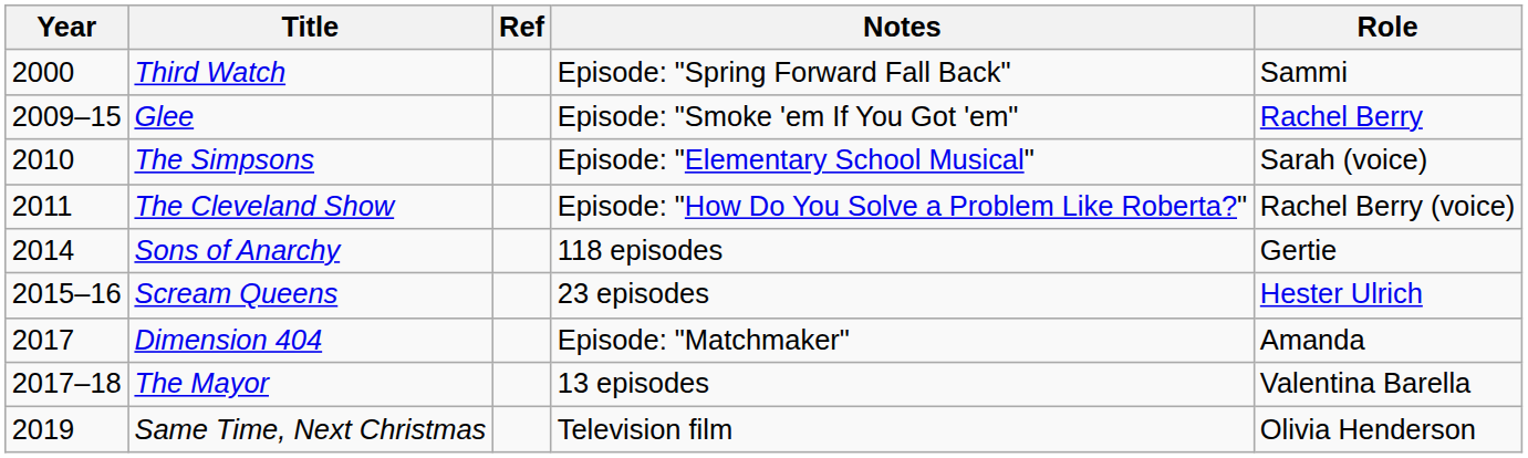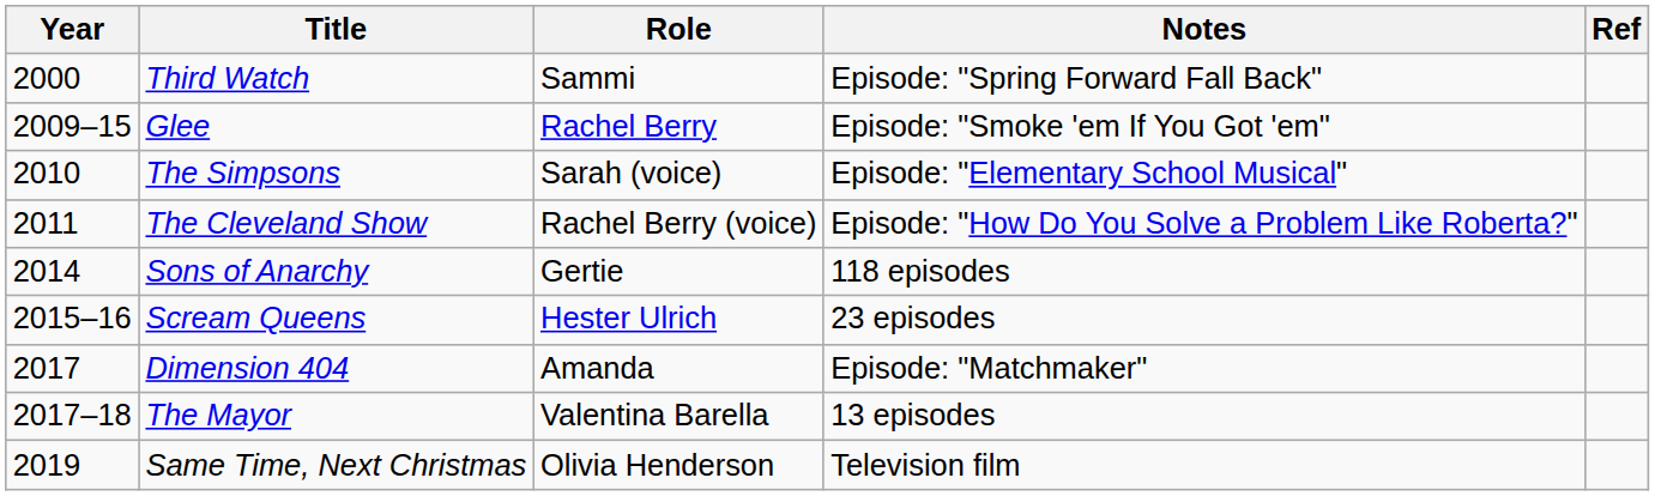columns swapped: Role <-> Ref
